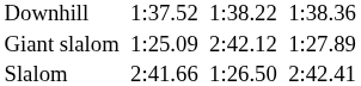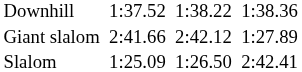Giant slalom | column 3: 1:25.09 -> 2:41.66
Slalom | column 3: 2:41.66 -> 1:25.09
